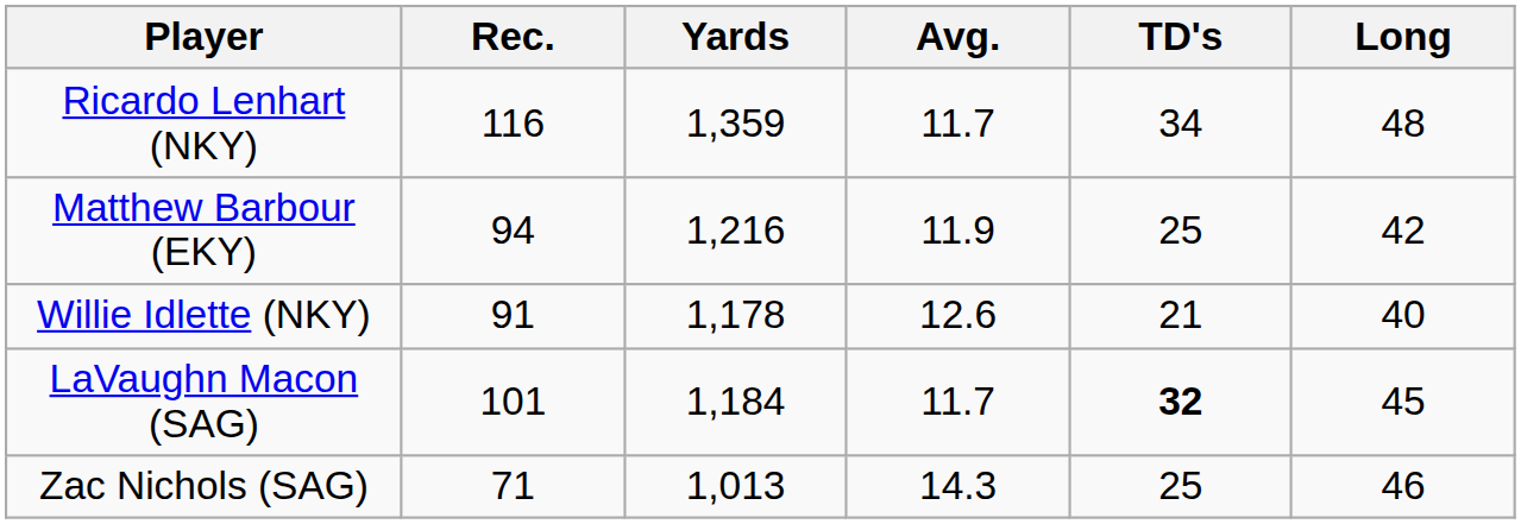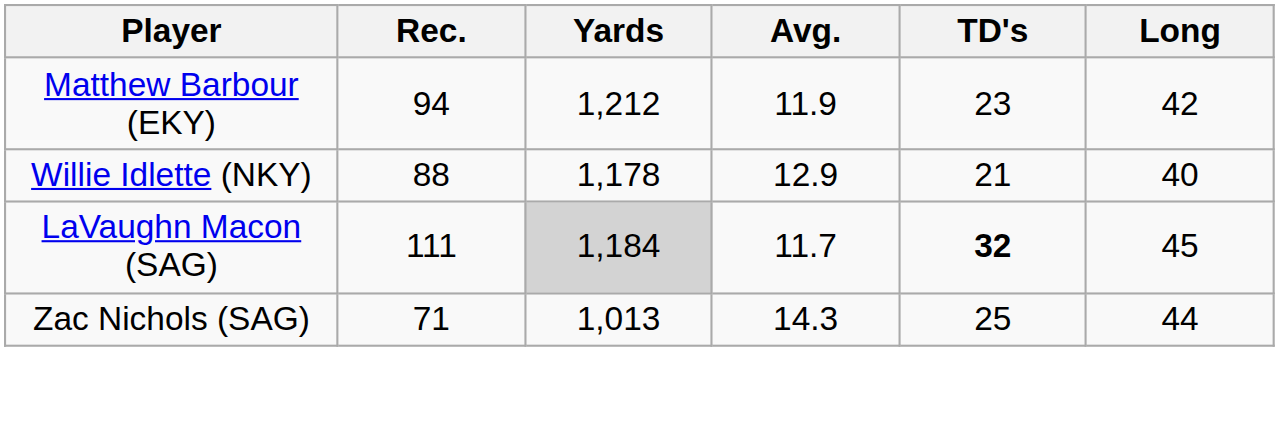- row: Ricardo Lenhart (NKY) | 116 | 1,359 | 11.7 | 34 | 48
Matthew Barbour (EKY) | Yards: 1,216 -> 1,212
Matthew Barbour (EKY) | TD's: 25 -> 23
Willie Idlette (NKY) | Rec.: 91 -> 88
Willie Idlette (NKY) | Avg.: 12.6 -> 12.9
LaVaughn Macon (SAG) | Rec.: 101 -> 111
LaVaughn Macon (SAG) | Yards: no background -> lightgrey background
Zac Nichols (SAG) | Long: 46 -> 44
